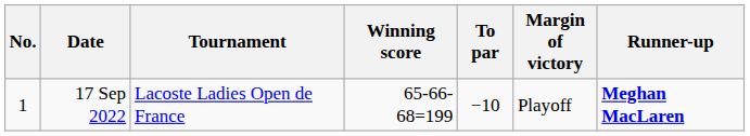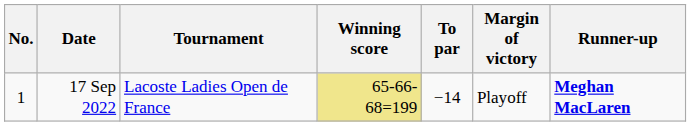17 Sep 2022 | Winning score: no background -> khaki background
17 Sep 2022 | To par: −10 -> −14
